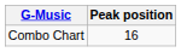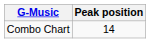Combo Chart | Peak position: 16 -> 14
